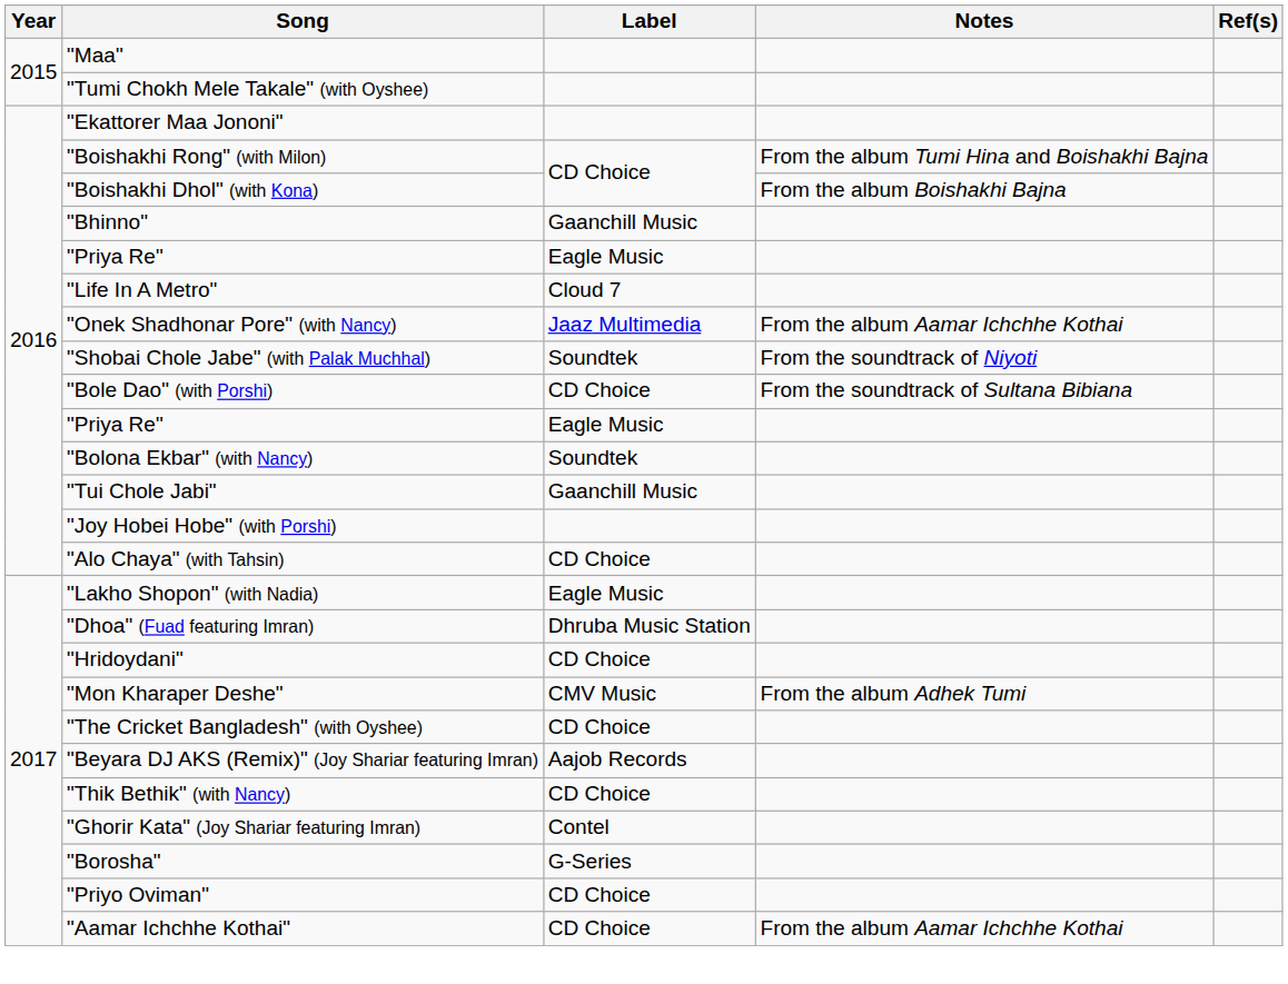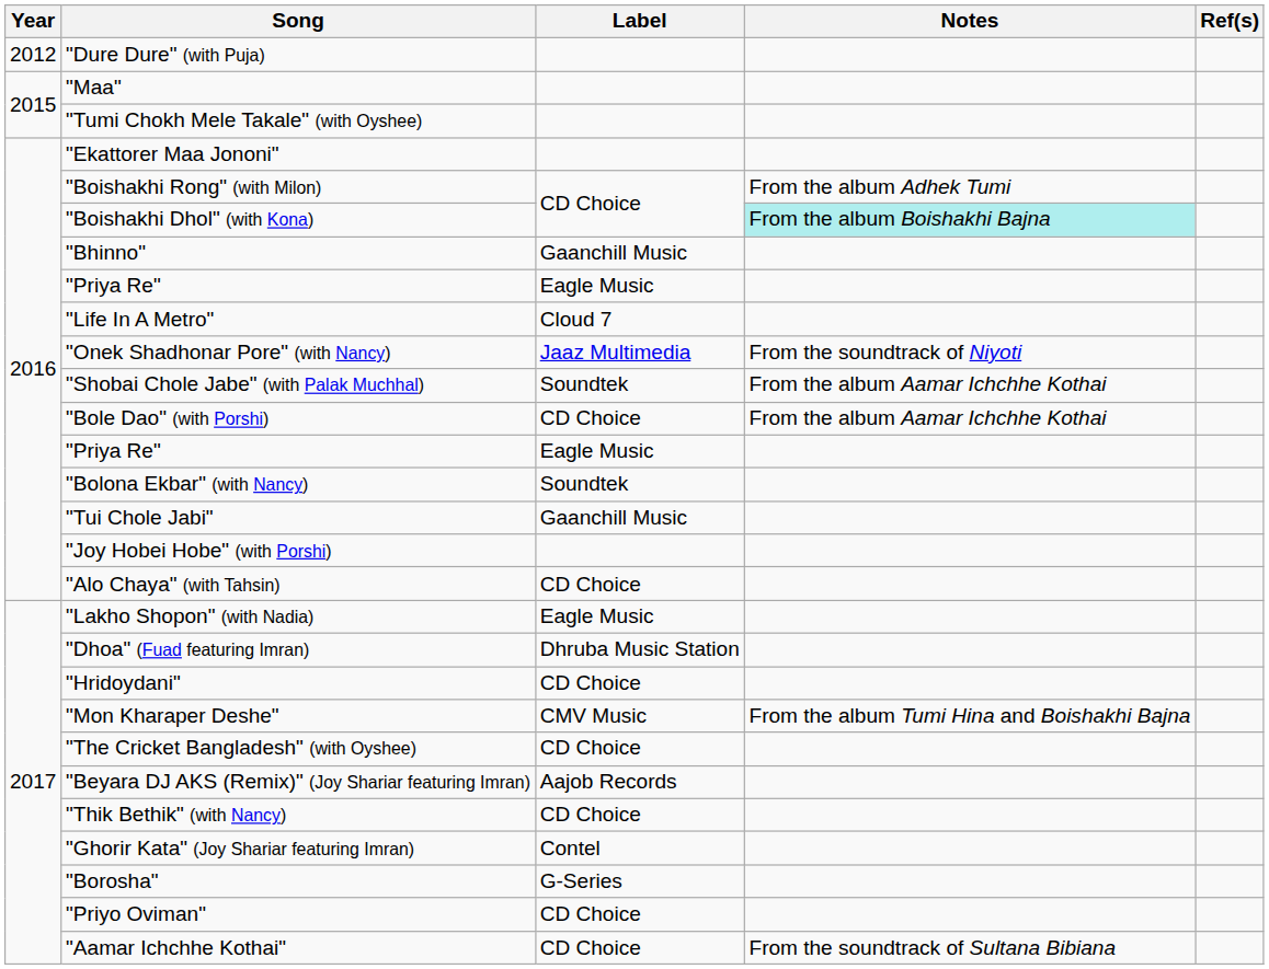+ row: 2012 | "Dure Dure" (with Puja)
"Boishakhi Rong" (with Milon) | Notes: From the album Tumi Hina and Boishakhi Bajna -> From the album Adhek Tumi
"Boishakhi Dhol" (with Kona) | Notes: no background -> paleturquoise background
"Onek Shadhonar Pore" (with Nancy) | Notes: From the album Aamar Ichchhe Kothai -> From the soundtrack of Niyoti
"Shobai Chole Jabe" (with Palak Muchhal) | Notes: From the soundtrack of Niyoti -> From the album Aamar Ichchhe Kothai
"Bole Dao" (with Porshi) | Notes: From the soundtrack of Sultana Bibiana -> From the album Aamar Ichchhe Kothai
"Mon Kharaper Deshe" | Notes: From the album Adhek Tumi -> From the album Tumi Hina and Boishakhi Bajna
"Aamar Ichchhe Kothai" | Notes: From the album Aamar Ichchhe Kothai -> From the soundtrack of Sultana Bibiana
